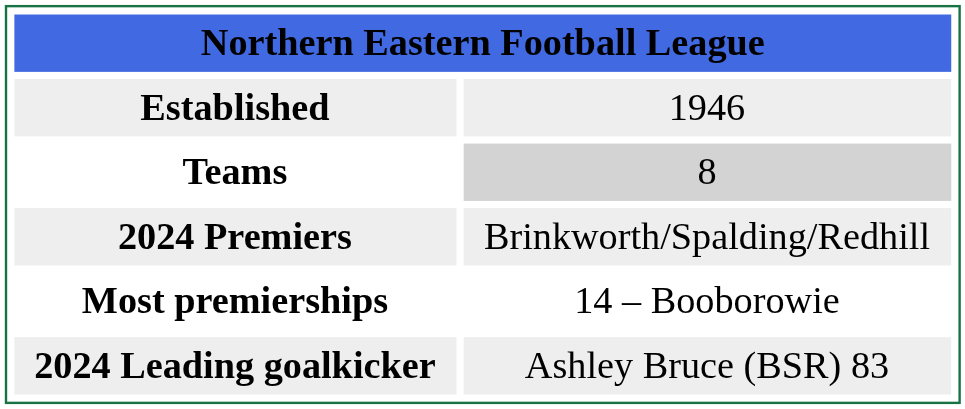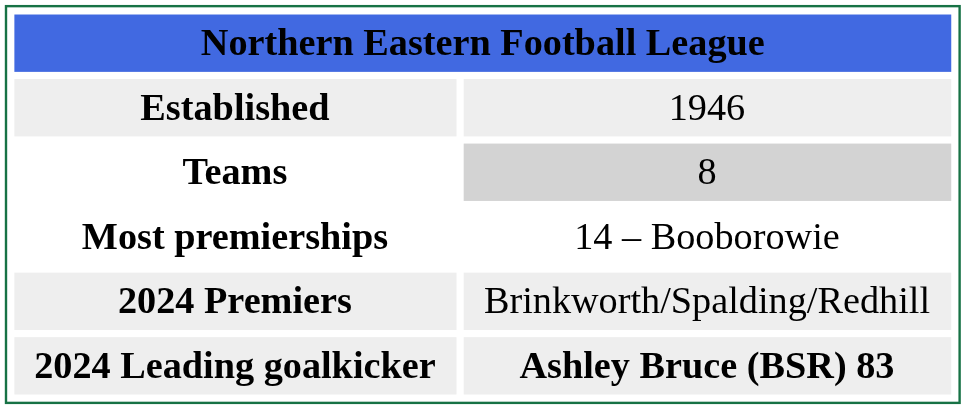rows swapped: 2024 Premiers <-> Most premierships
2024 Leading goalkicker | column 2: normal -> bold
